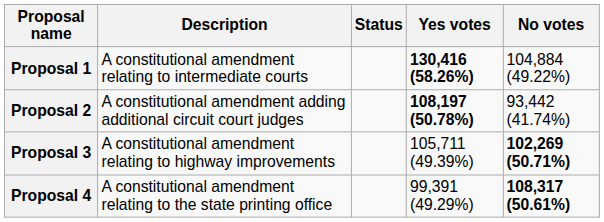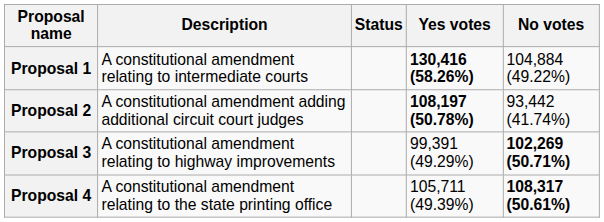Proposal 3 | Yes votes: 105,711 (49.39%) -> 99,391 (49.29%)
Proposal 4 | Yes votes: 99,391 (49.29%) -> 105,711 (49.39%)
